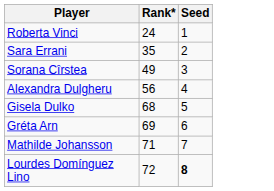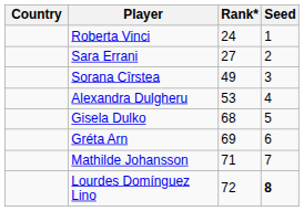+ column: Country
Sara Errani | Rank*: 35 -> 27
Alexandra Dulgheru | Rank*: 56 -> 53
